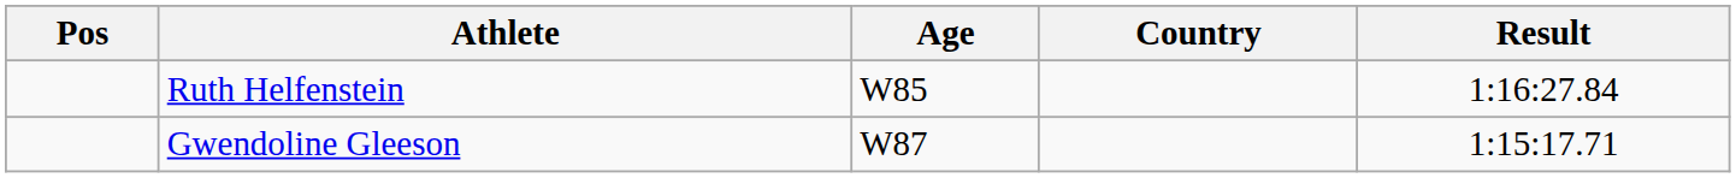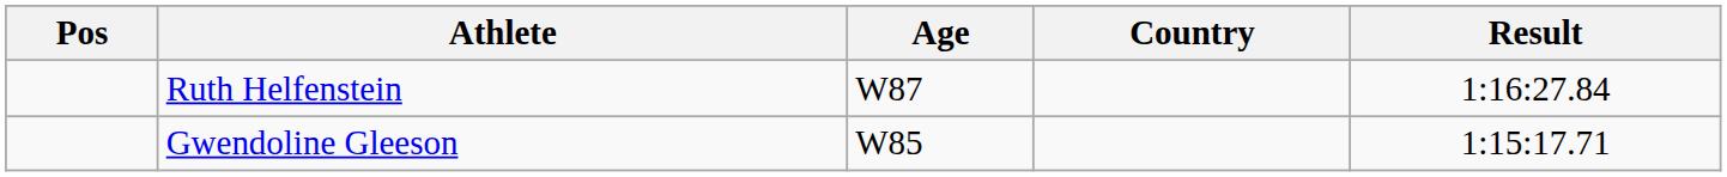Ruth Helfenstein | Age: W85 -> W87
Gwendoline Gleeson | Age: W87 -> W85
